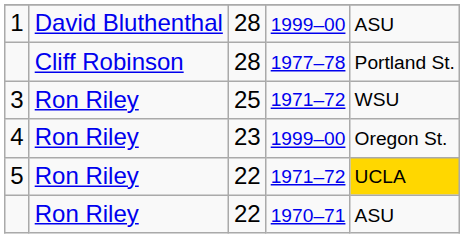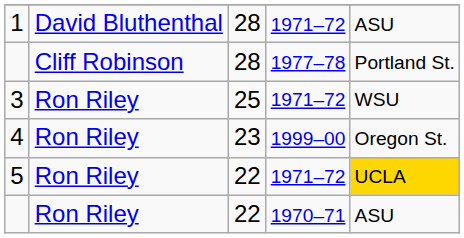1 | column 4: 1999–00 -> 1971–72
